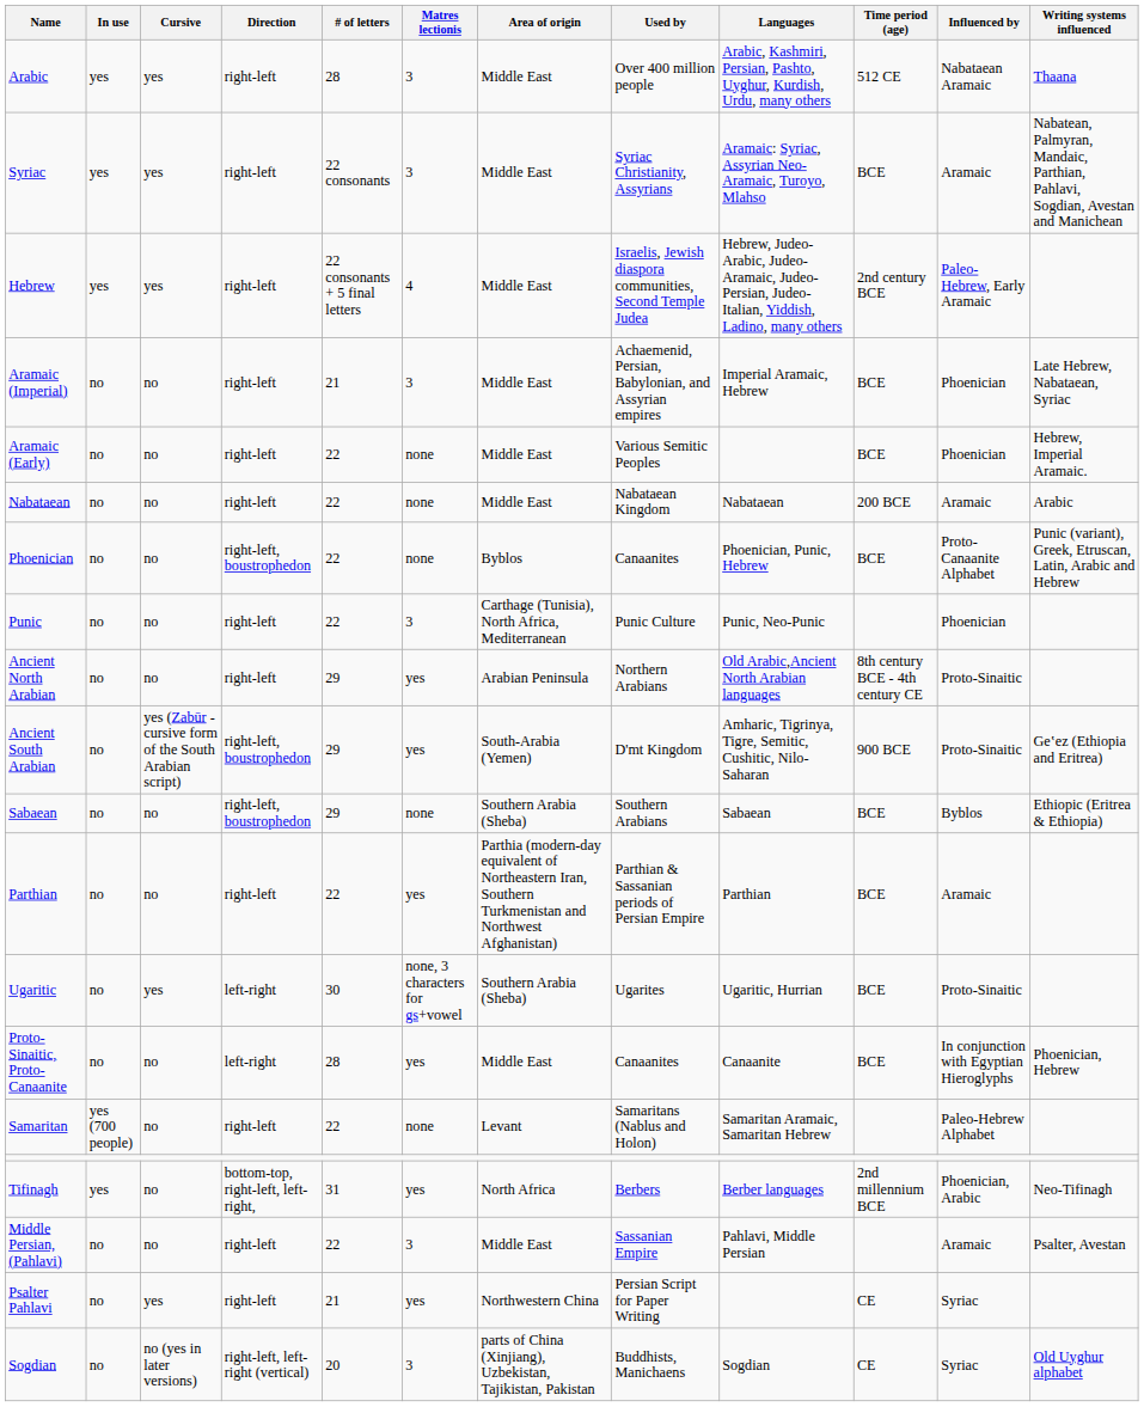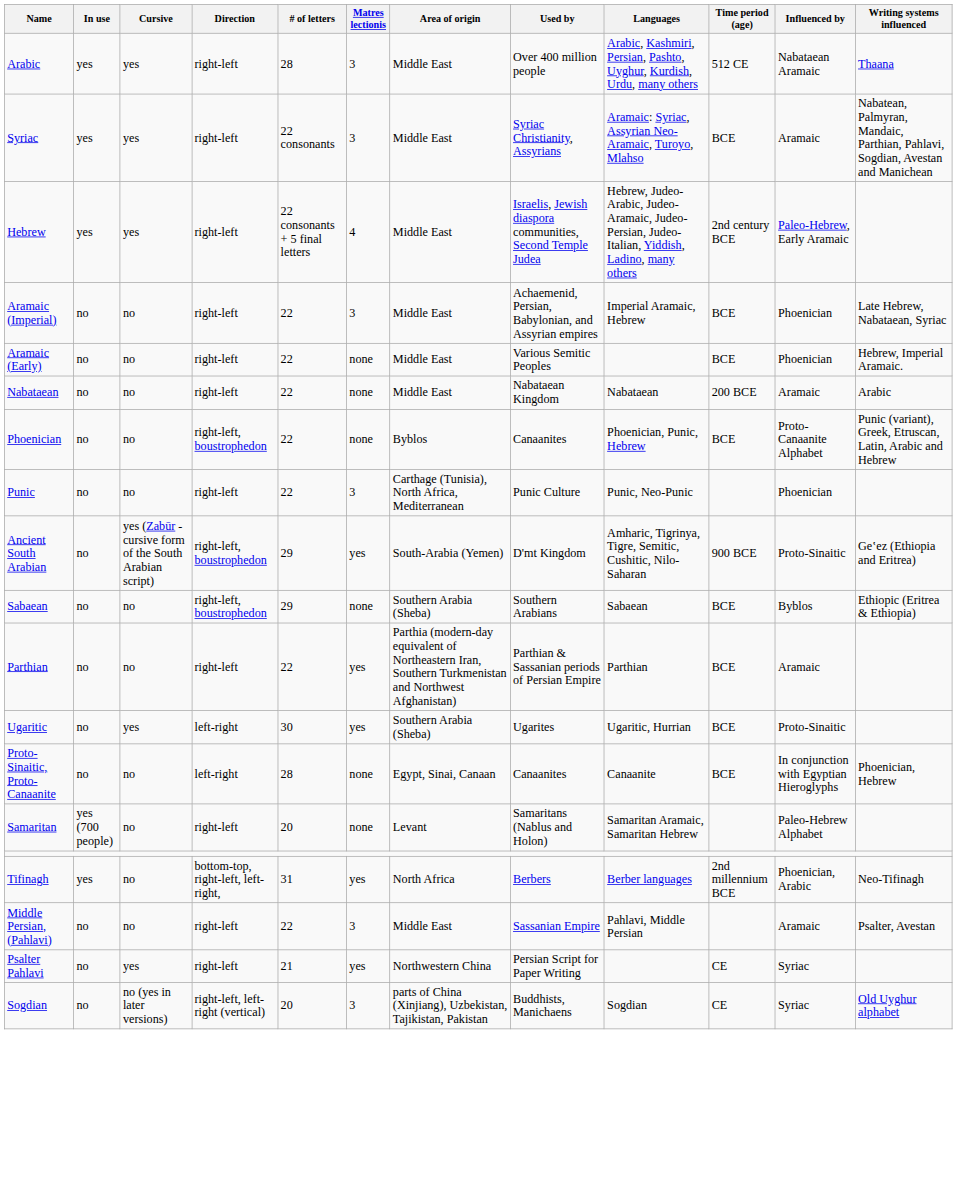Aramaic (Imperial) | # of letters: 21 -> 22
- row: Ancient North Arabian | no | no | right-left | 29 | yes | Arabian Peninsula | Northern Arabians | Old Arabic,Ancient North Arabian languages | 8th century BCE - 4th century CE | Proto-Sinaitic
Ugaritic | Matres lectionis: none, 3 characters for gs+vowel -> yes
Proto-Sinaitic, Proto-Canaanite | Matres lectionis: yes -> none
Proto-Sinaitic, Proto-Canaanite | Area of origin: Middle East -> Egypt, Sinai, Canaan
Samaritan | # of letters: 22 -> 20
